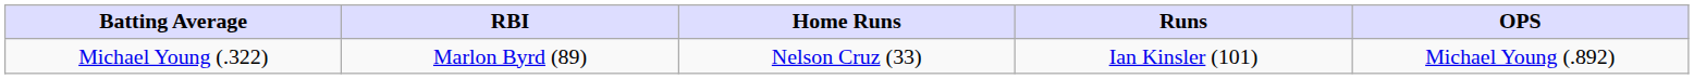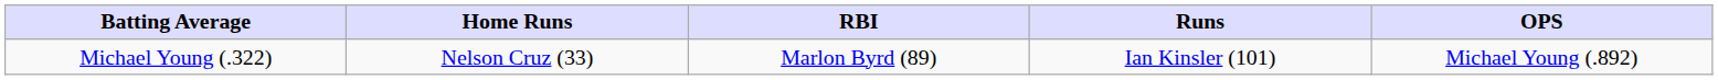columns swapped: Home Runs <-> RBI
